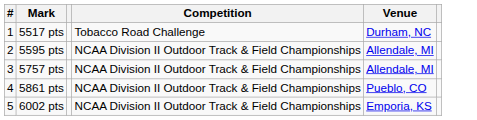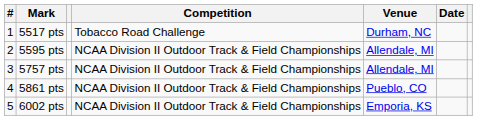+ column: Date
